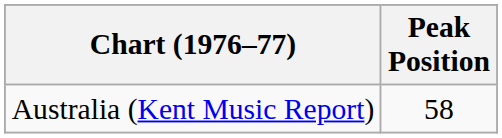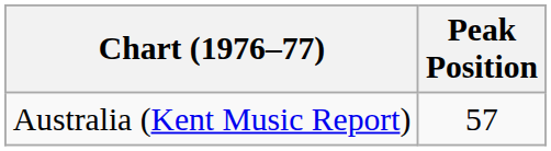Australia (Kent Music Report) | Peak Position: 58 -> 57
